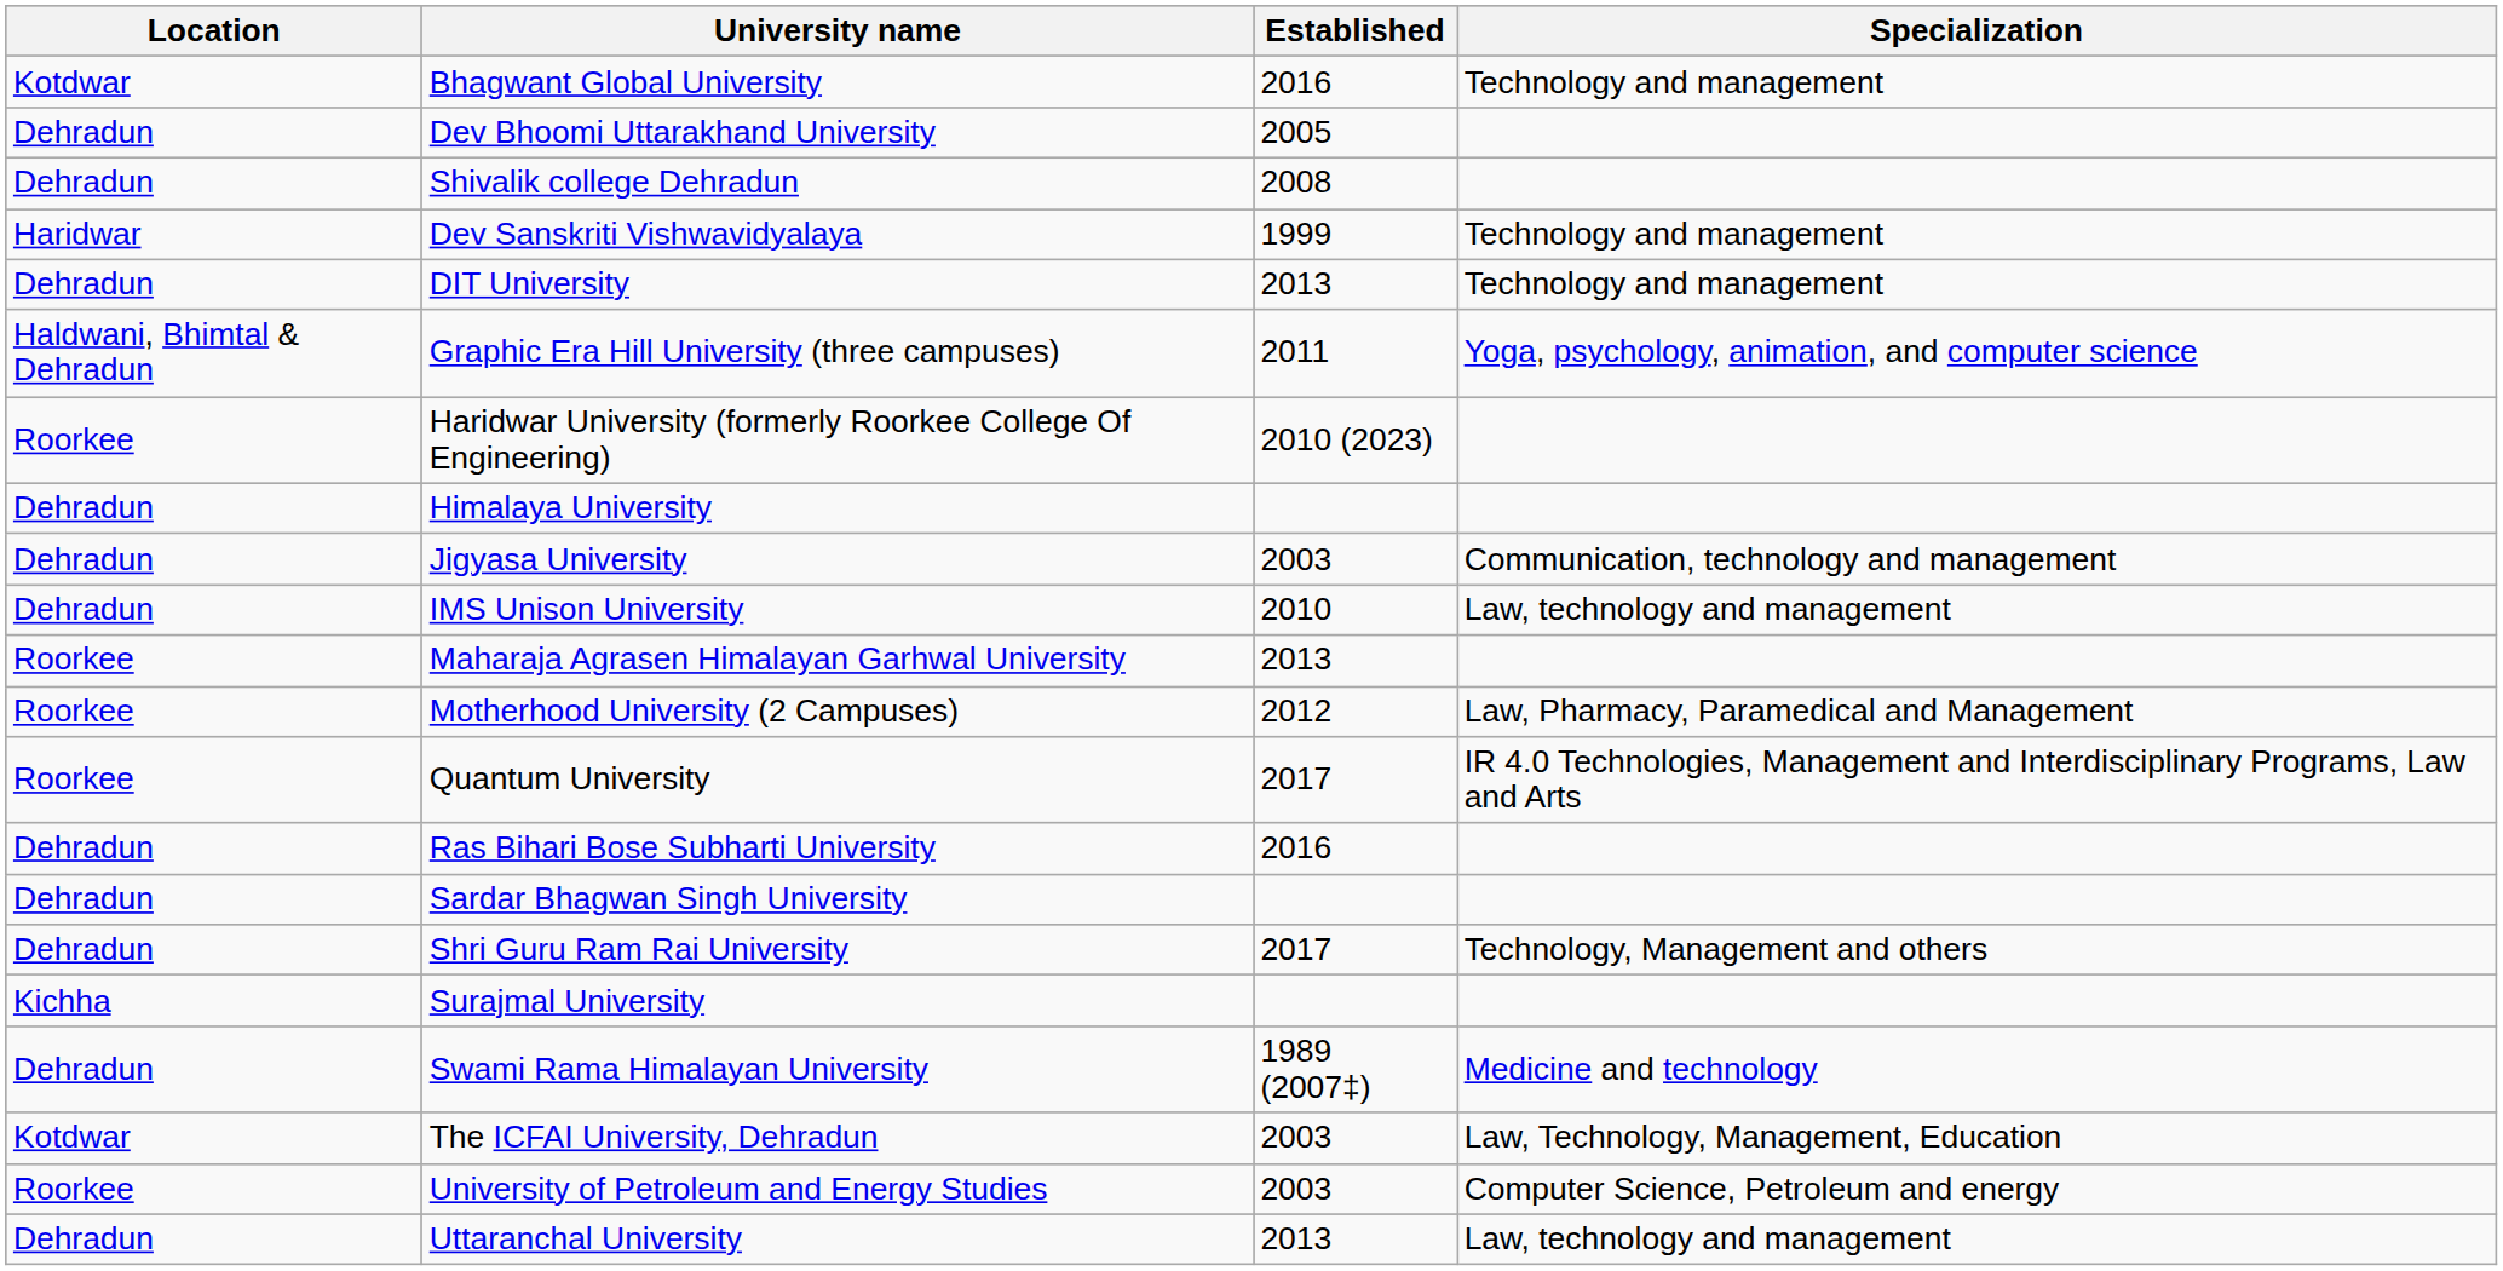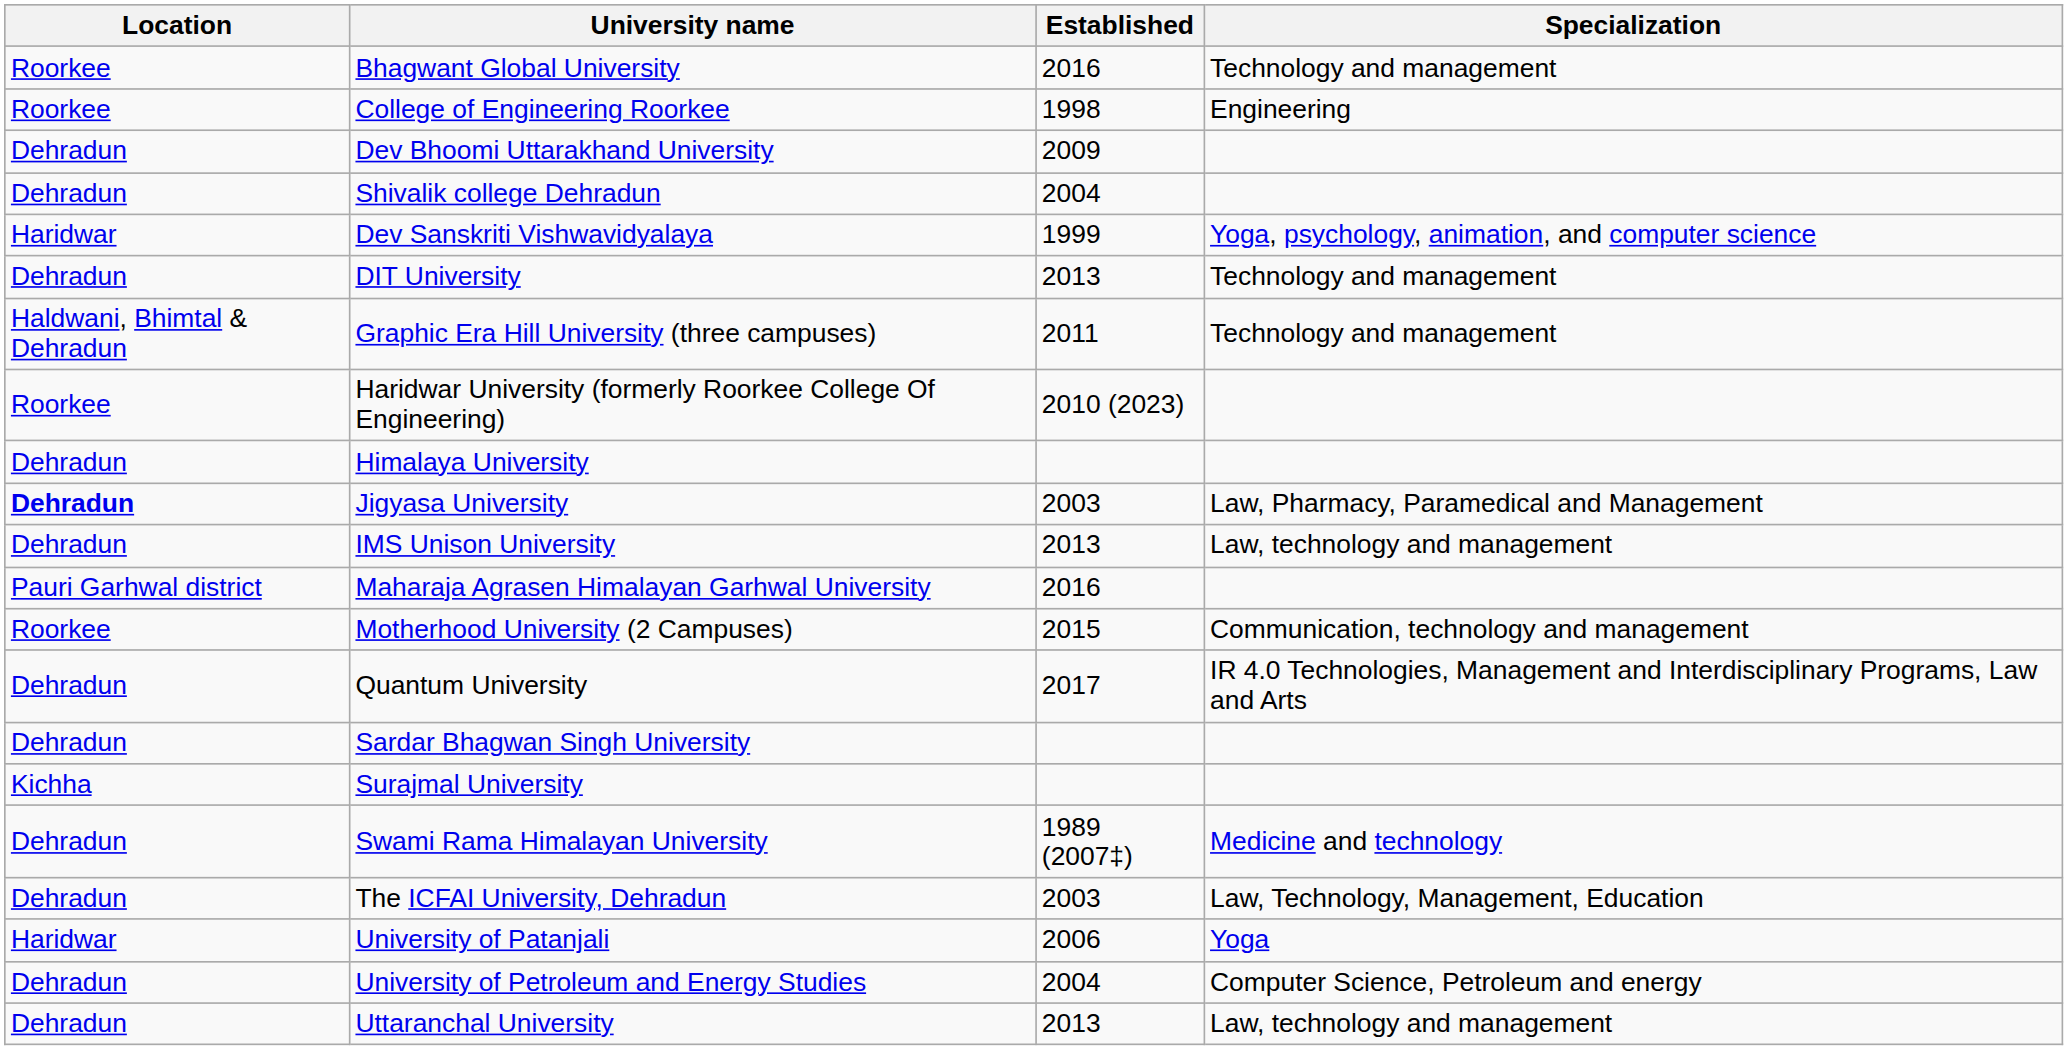Bhagwant Global University | Location: Kotdwar -> Roorkee
+ row: Roorkee | College of Engineering Roorkee | 1998 | Engineering
Dev Bhoomi Uttarakhand University | Established: 2005 -> 2009
Shivalik college Dehradun | Established: 2008 -> 2004
Dev Sanskriti Vishwavidyalaya | Specialization: Technology and management -> Yoga, psychology, animation, and computer science
Graphic Era Hill University (three campuses) | Specialization: Yoga, psychology, animation, and computer science -> Technology and management
Jigyasa University | Location: normal -> bold
Jigyasa University | Specialization: Communication, technology and management -> Law, Pharmacy, Paramedical and Management
IMS Unison University | Established: 2010 -> 2013
Maharaja Agrasen Himalayan Garhwal University | Location: Roorkee -> Pauri Garhwal district
Maharaja Agrasen Himalayan Garhwal University | Established: 2013 -> 2016
Motherhood University (2 Campuses) | Established: 2012 -> 2015
Motherhood University (2 Campuses) | Specialization: Law, Pharmacy, Paramedical and Management -> Communication, technology and management
Quantum University | Location: Roorkee -> Dehradun
- row: Dehradun | Ras Bihari Bose Subharti University | 2016
- row: Dehradun | Shri Guru Ram Rai University | 2017 | Technology, Management and others
The ICFAI University, Dehradun | Location: Kotdwar -> Dehradun
+ row: Haridwar | University of Patanjali | 2006 | Yoga
University of Petroleum and Energy Studies | Location: Roorkee -> Dehradun
University of Petroleum and Energy Studies | Established: 2003 -> 2004
